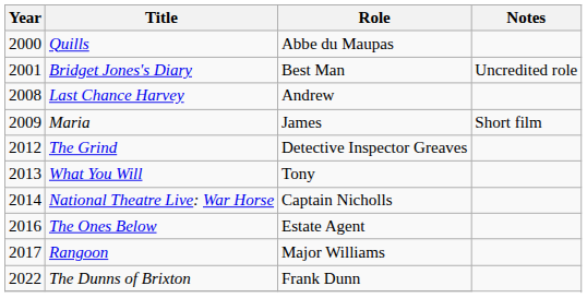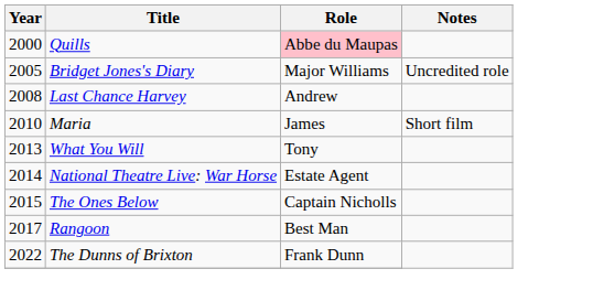Quills | Role: no background -> pink background
Bridget Jones's Diary | Year: 2001 -> 2005
Bridget Jones's Diary | Role: Best Man -> Major Williams
Maria | Year: 2009 -> 2010
- row: 2012 | The Grind | Detective Inspector Greaves
National Theatre Live: War Horse | Role: Captain Nicholls -> Estate Agent
The Ones Below | Year: 2016 -> 2015
The Ones Below | Role: Estate Agent -> Captain Nicholls
Rangoon | Role: Major Williams -> Best Man
